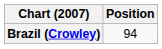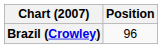Brazil (Crowley) | Position: 94 -> 96
